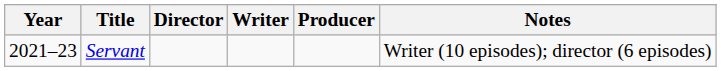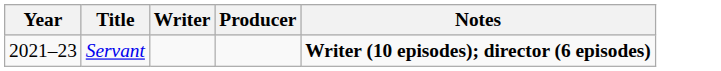- column: Director
Servant | Notes: normal -> bold
